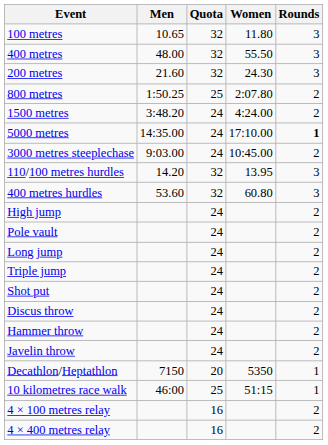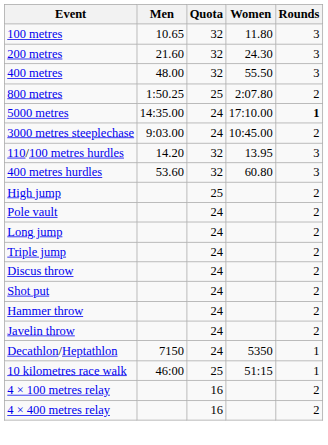rows swapped: 200 metres <-> 400 metres
- row: 1500 metres | 3:48.20 | 24 | 4:24.00 | 2
High jump | Quota: 24 -> 25
rows swapped: Shot put <-> Discus throw
Decathlon/Heptathlon | Quota: 20 -> 24
